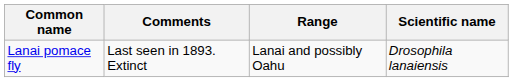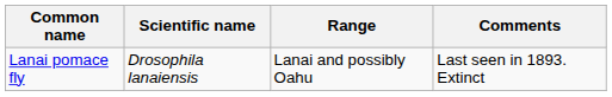columns swapped: Scientific name <-> Comments
